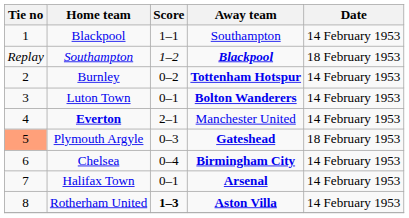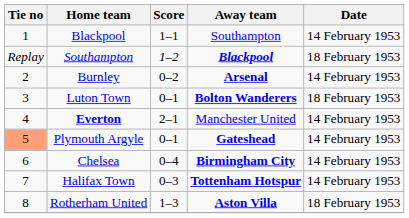Burnley | Away team: Tottenham Hotspur -> Arsenal
Luton Town | Date: 14 February 1953 -> 18 February 1953
Plymouth Argyle | Score: 0–3 -> 0–1
Plymouth Argyle | Date: 18 February 1953 -> 14 February 1953
Halifax Town | Score: 0–1 -> 0–3
Halifax Town | Away team: Arsenal -> Tottenham Hotspur
Rotherham United | Score: bold -> normal
Rotherham United | Date: 14 February 1953 -> 18 February 1953
